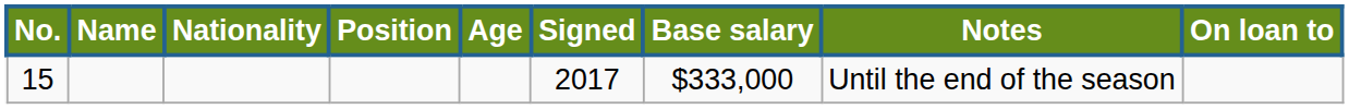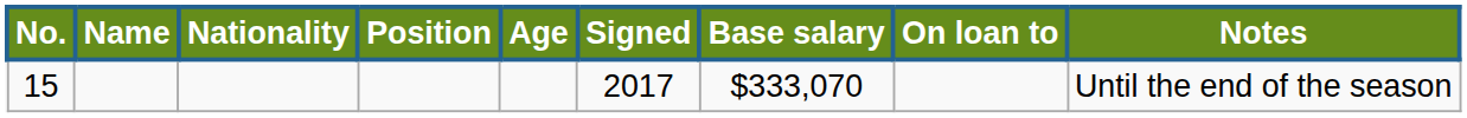columns swapped: On loan to <-> Notes
15 | Base salary: $333,000 -> $333,070
